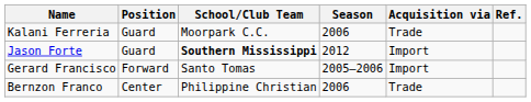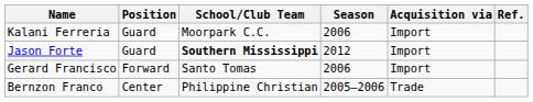Kalani Ferreria | Acquisition via: Trade -> Import
Gerard Francisco | Season: 2005–2006 -> 2006
Bernzon Franco | Season: 2006 -> 2005–2006
